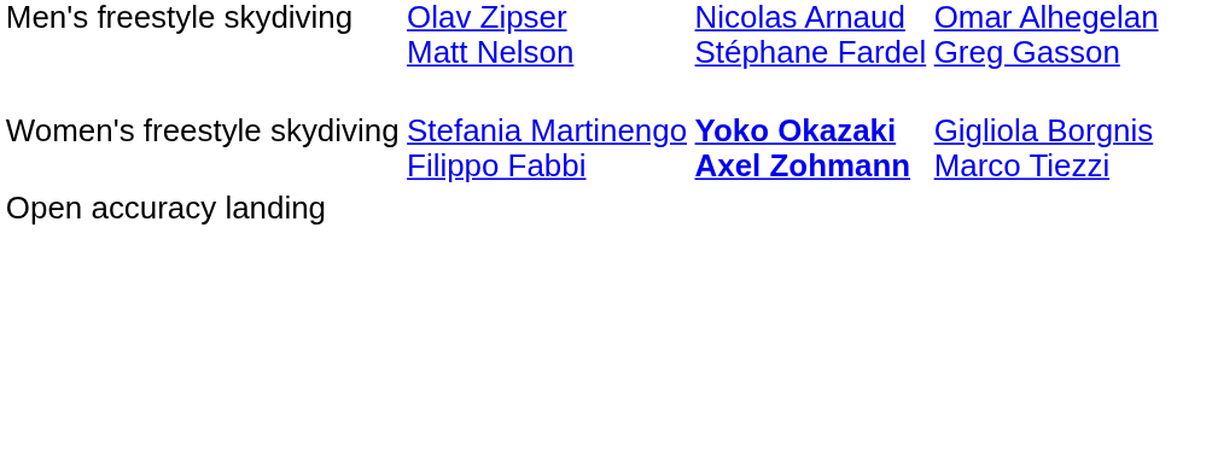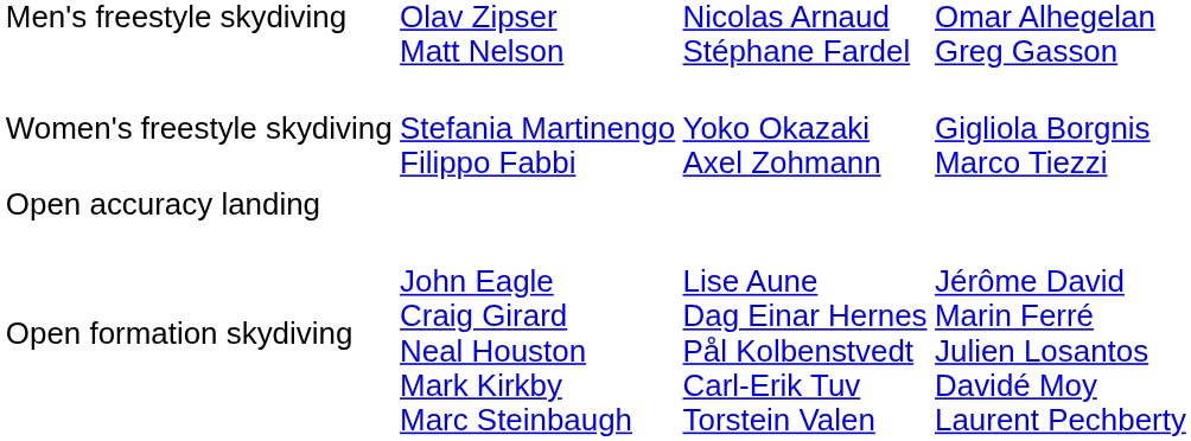Women's freestyle skydiving | column 3: bold -> normal
+ row: Open formation skydiving | John Eagle Craig Girard Neal Houston Mark Kirkby Marc Steinbaugh | Lise Aune Dag Einar Hernes Pål Kolbenstvedt Carl-Erik Tuv Torstein Valen | Jérôme David Marin Ferré Julien Losantos Davidé Moy Laurent Pechberty
